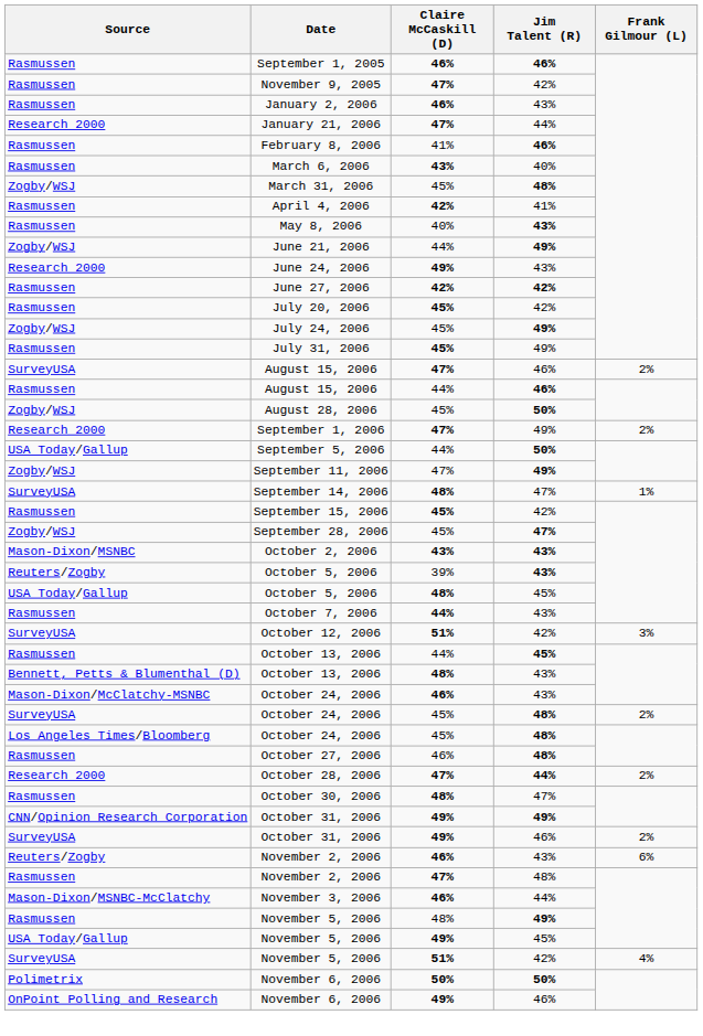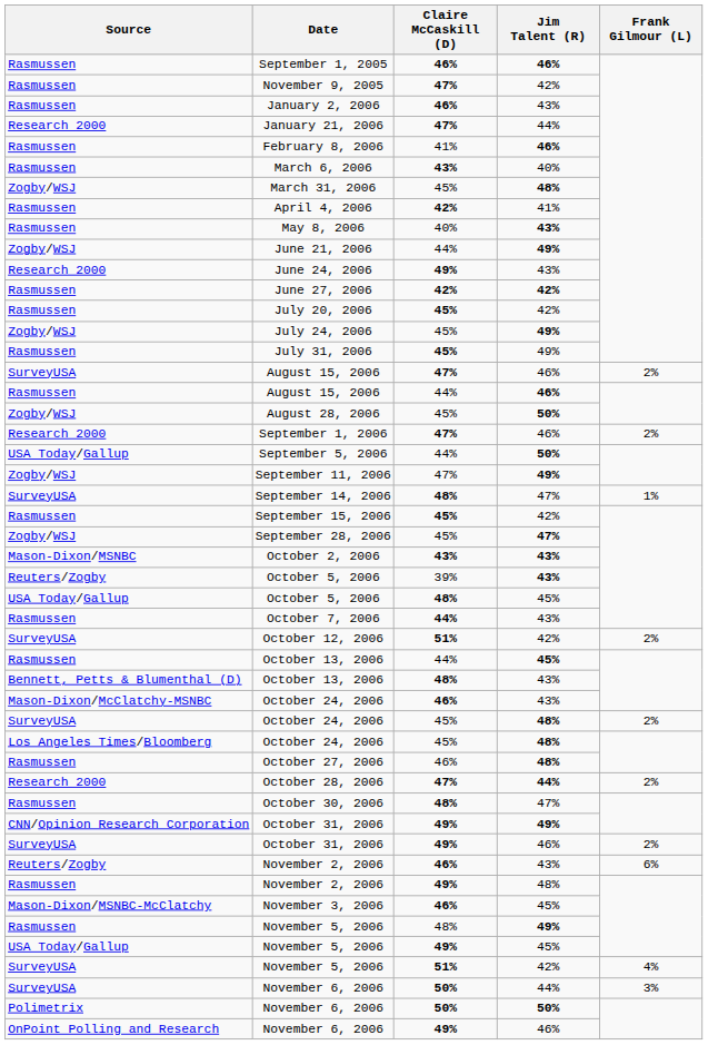September 1, 2006 | Jim Talent (R): 49% -> 46%
October 12, 2006 | Frank Gilmour (L): 3% -> 2%
Rasmussen / November 2, 2006 | Claire McCaskill (D): 47% -> 49%
November 3, 2006 | Jim Talent (R): 44% -> 45%
+ row: SurveyUSA | November 6, 2006 | 50% | 44% | 3%
